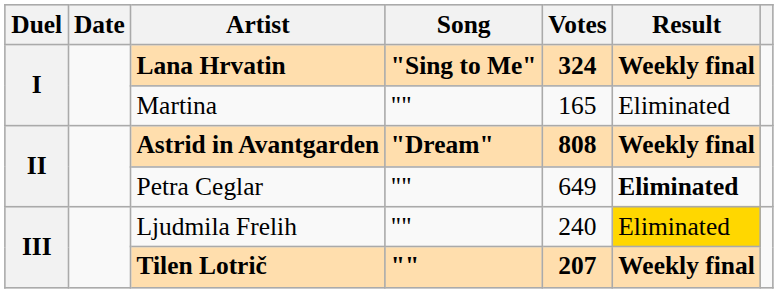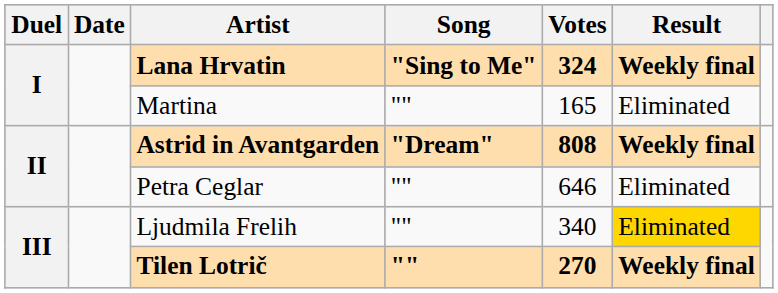Petra Ceglar | Votes: 649 -> 646
Petra Ceglar | Result: bold -> normal
Ljudmila Frelih | Votes: 240 -> 340
Tilen Lotrič | Votes: 207 -> 270
